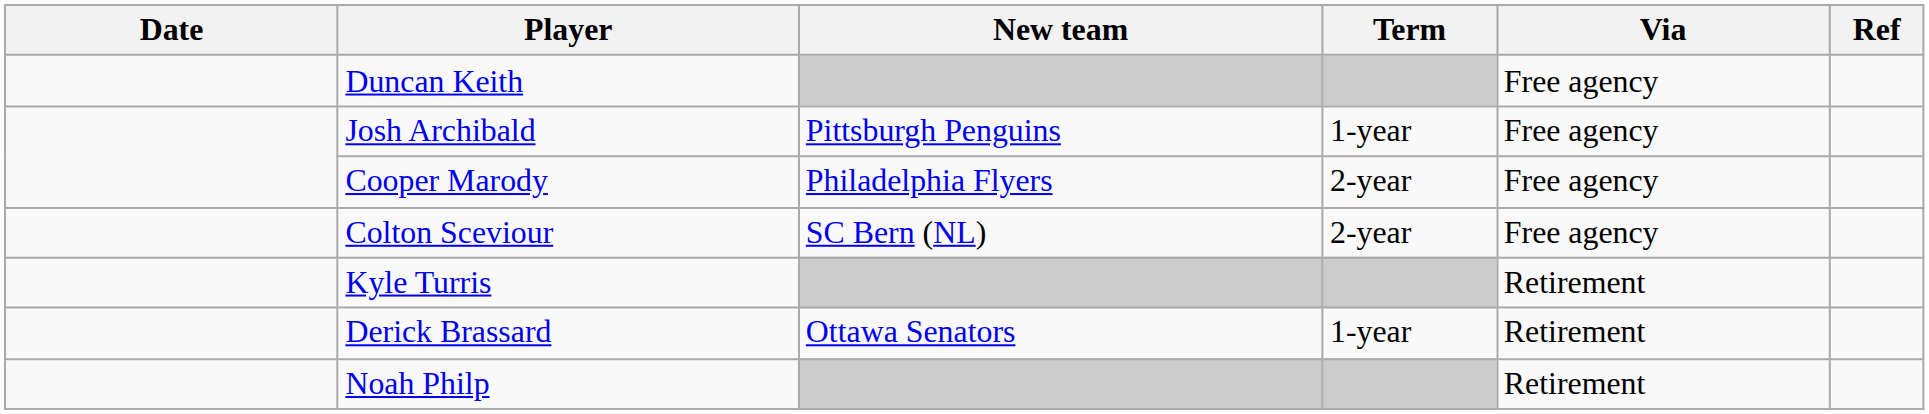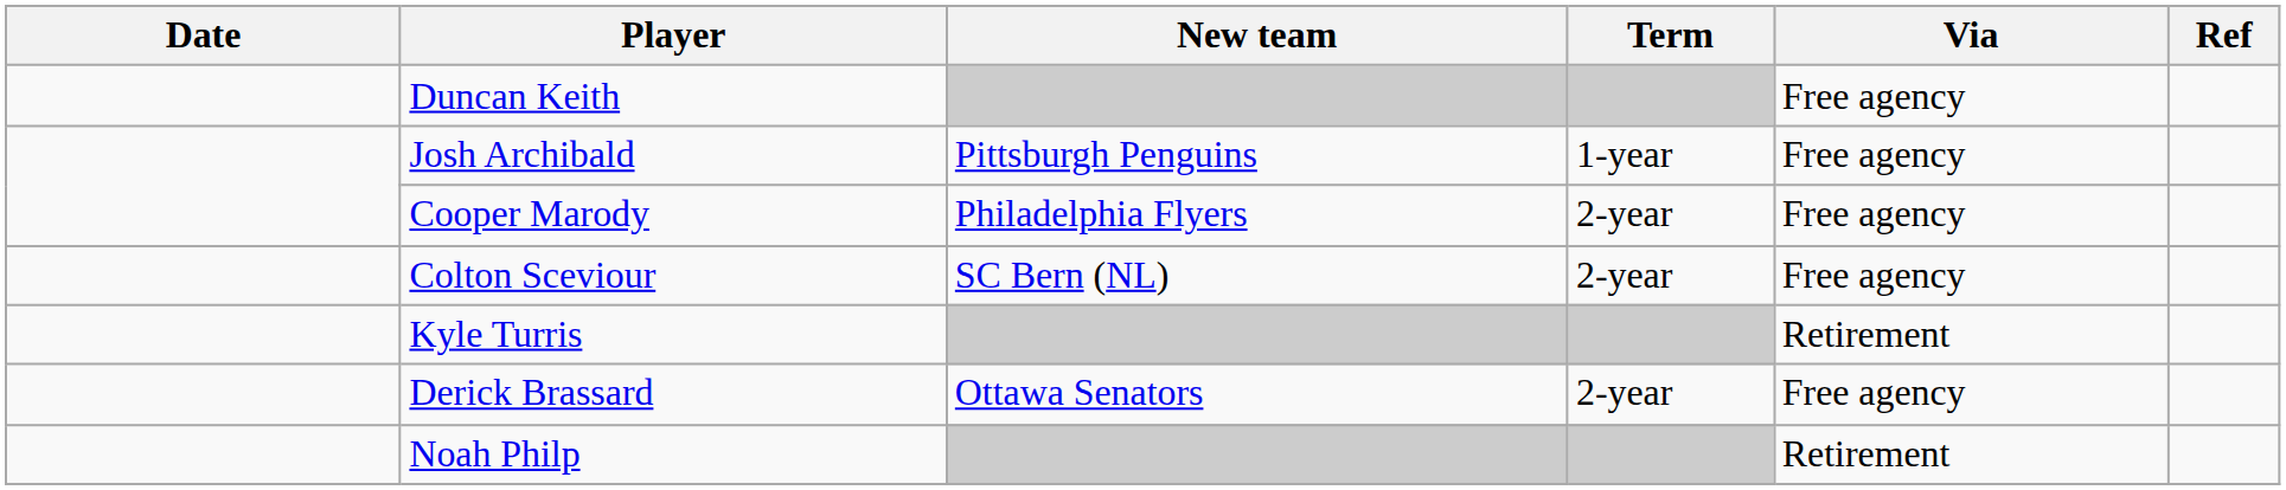Derick Brassard | Term: 1-year -> 2-year
Derick Brassard | Via: Retirement -> Free agency
